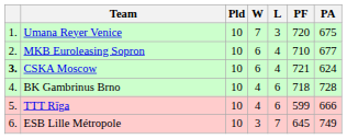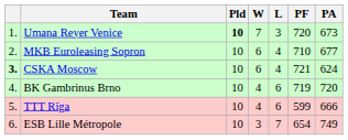Umana Reyer Venice | Pld: normal -> bold
Umana Reyer Venice | PA: 675 -> 673
BK Gambrinus Brno | PF: 718 -> 719
BK Gambrinus Brno | PA: 728 -> 720
ESB Lille Métropole | PF: 645 -> 654
